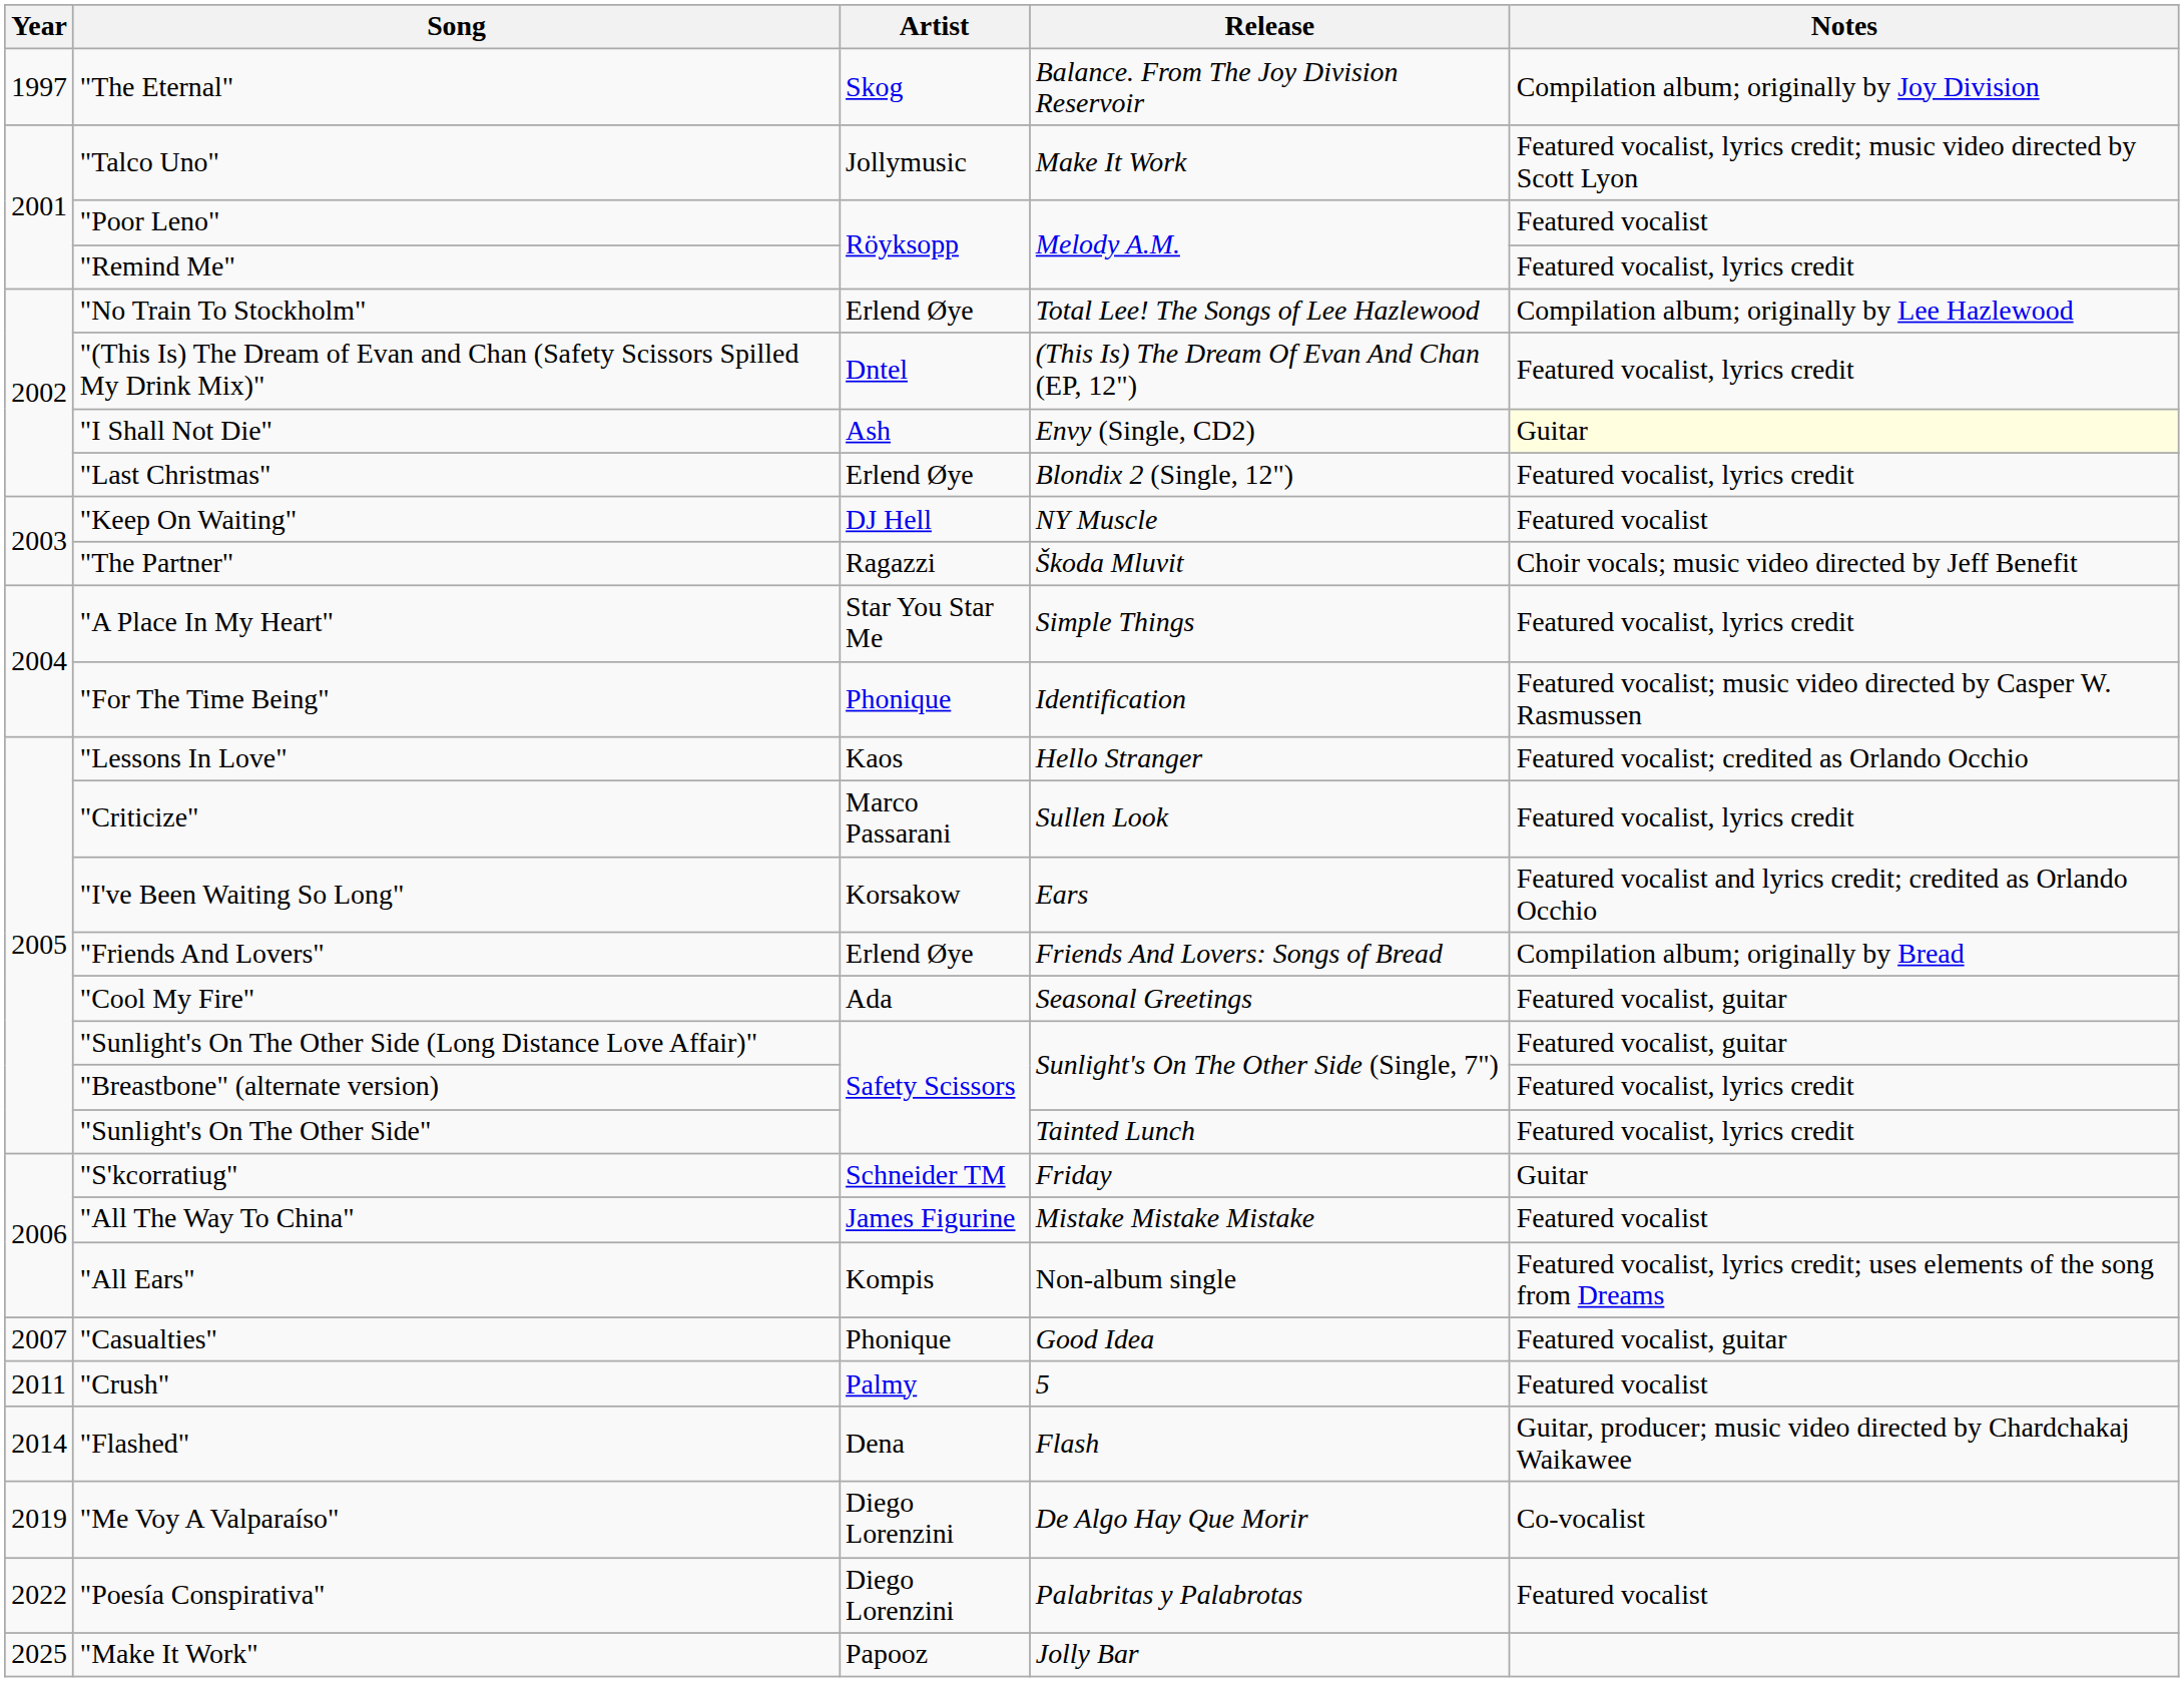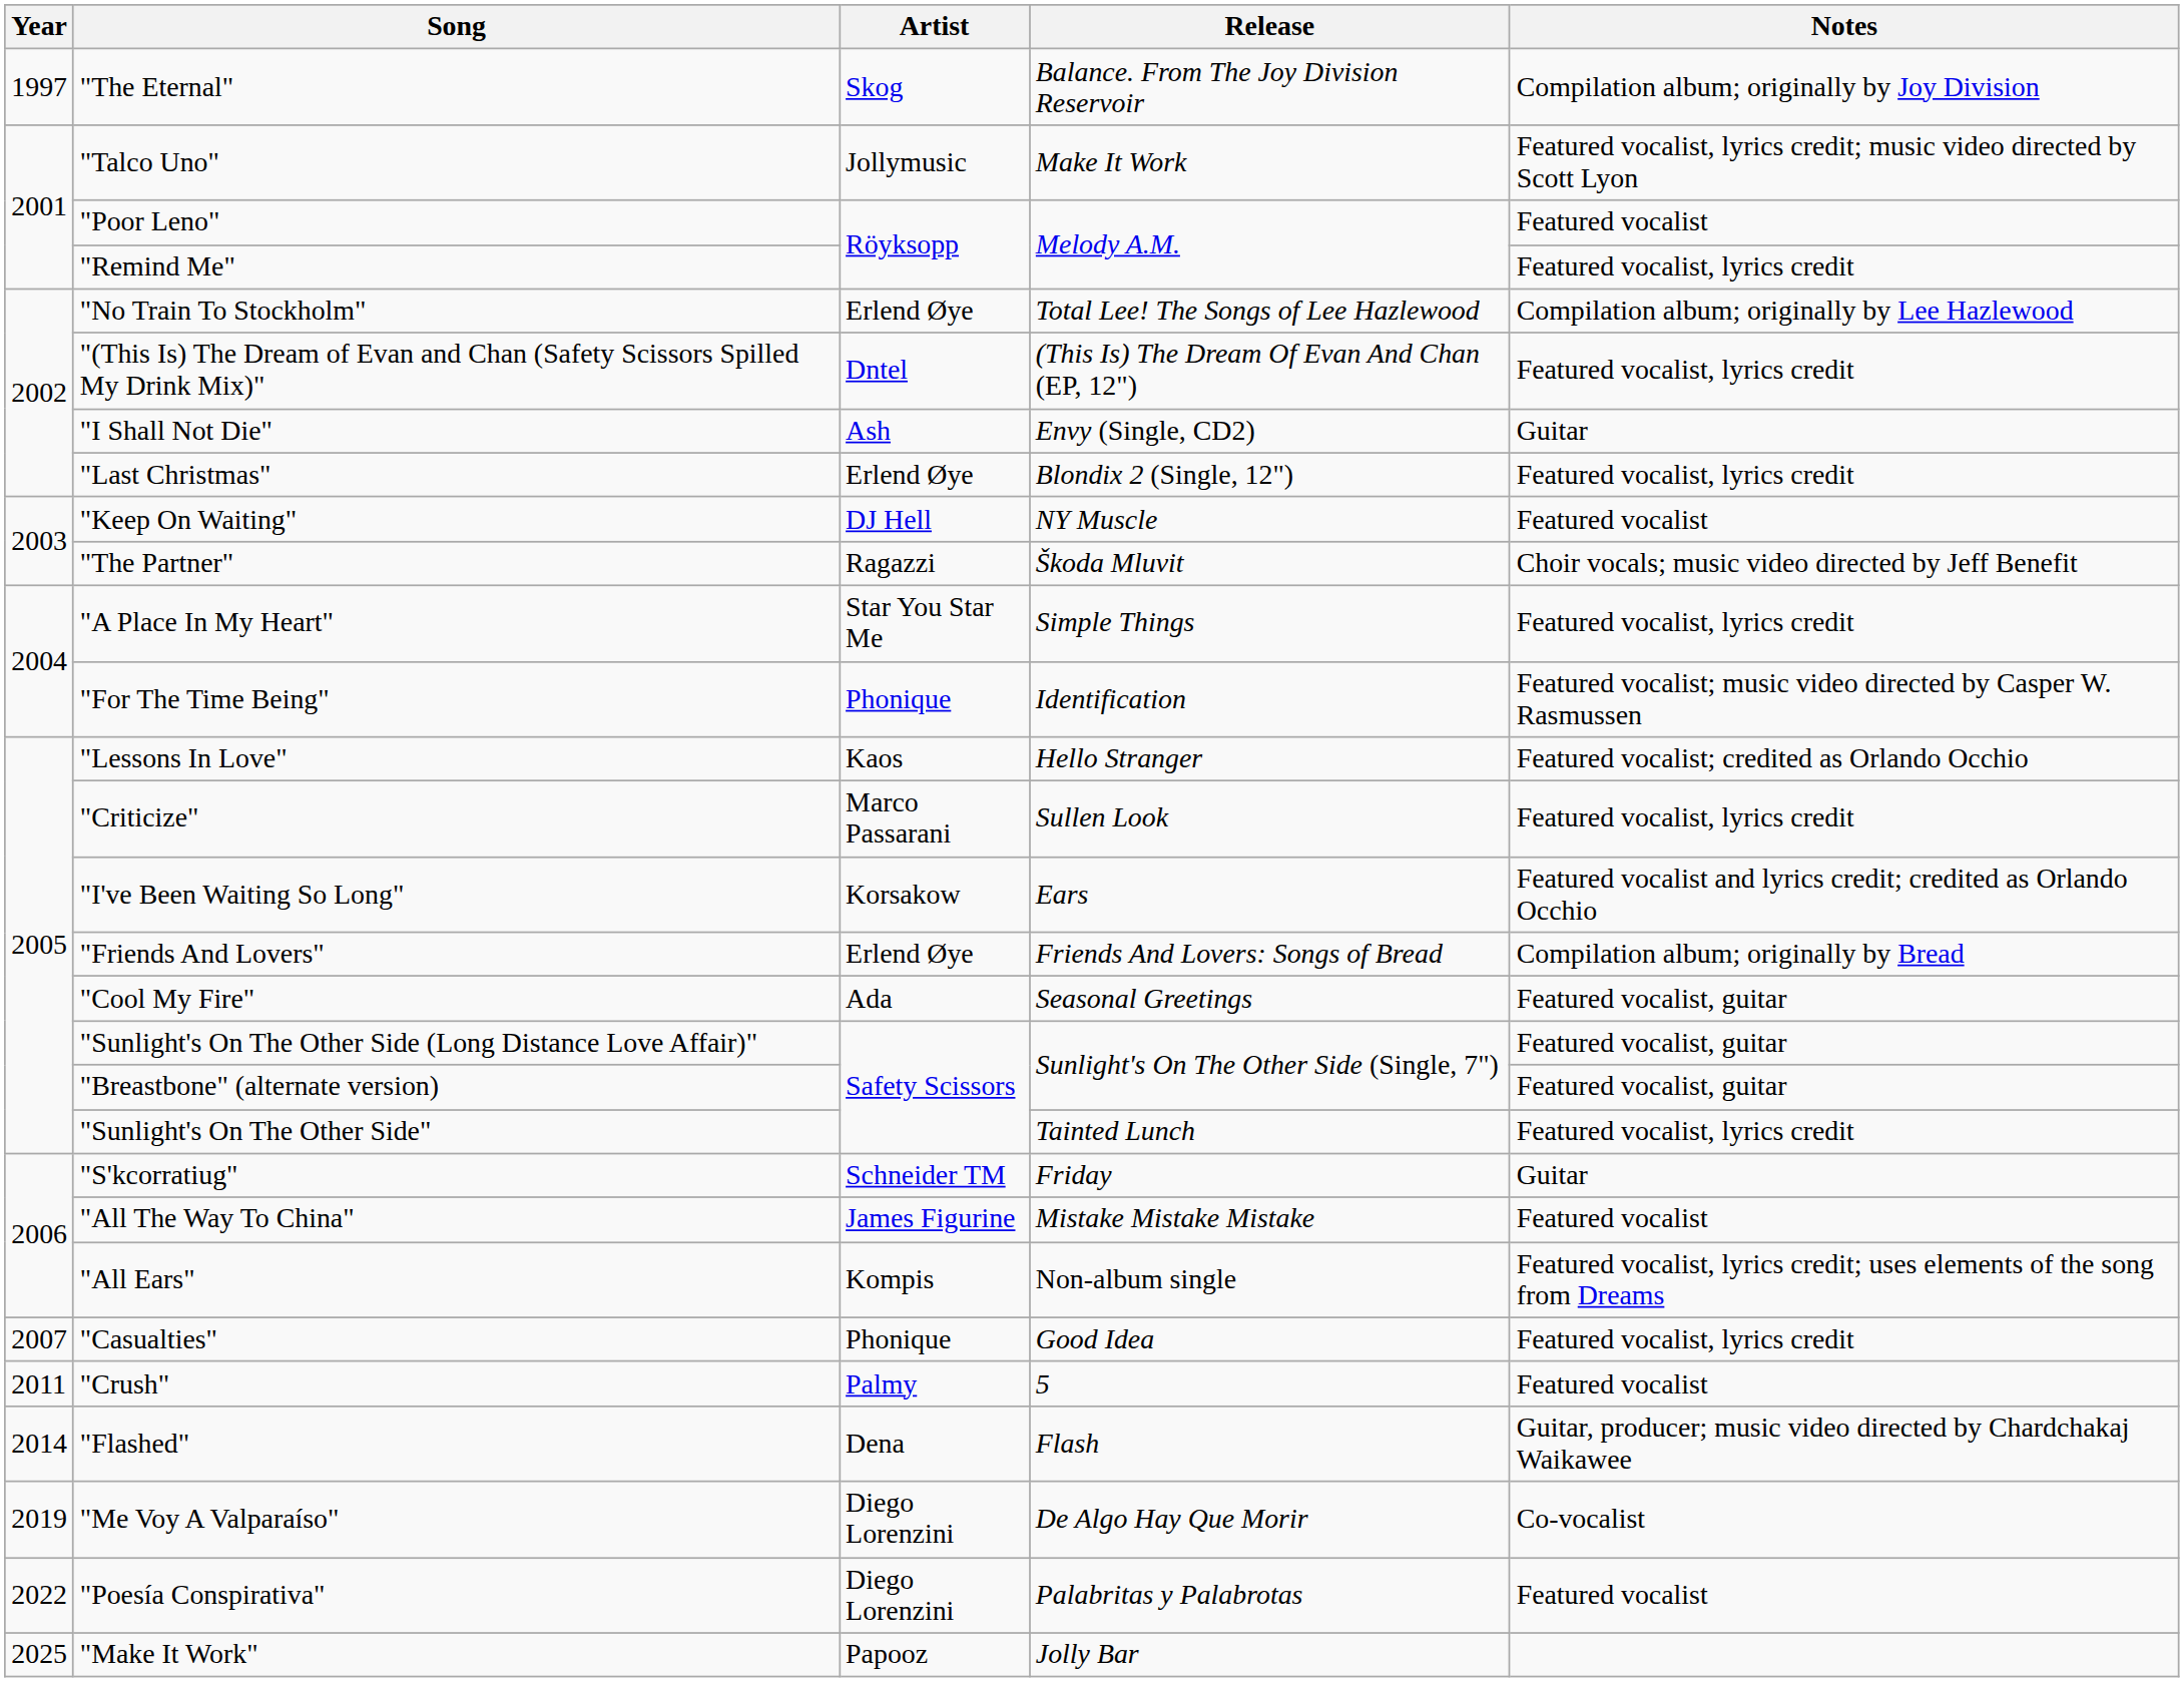"I Shall Not Die" | Notes: lightyellow background -> no background
"Breastbone" (alternate version) | Notes: Featured vocalist, lyrics credit -> Featured vocalist, guitar
"Casualties" | Notes: Featured vocalist, guitar -> Featured vocalist, lyrics credit
